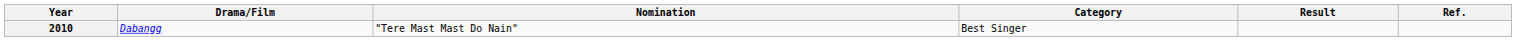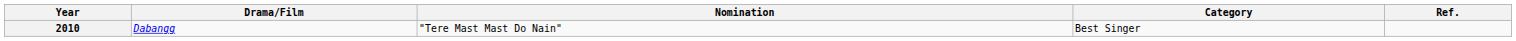- column: Result
